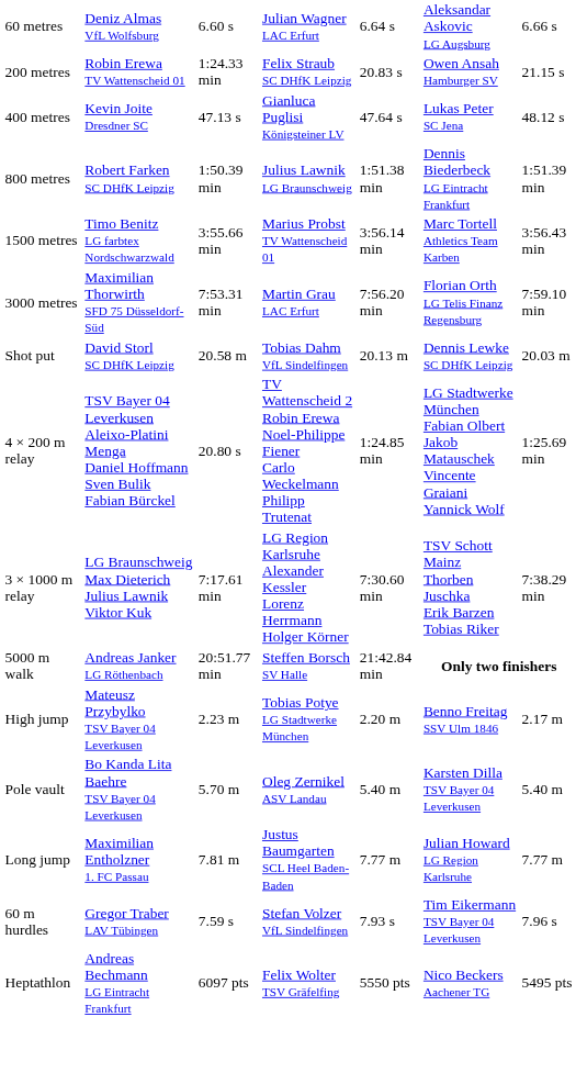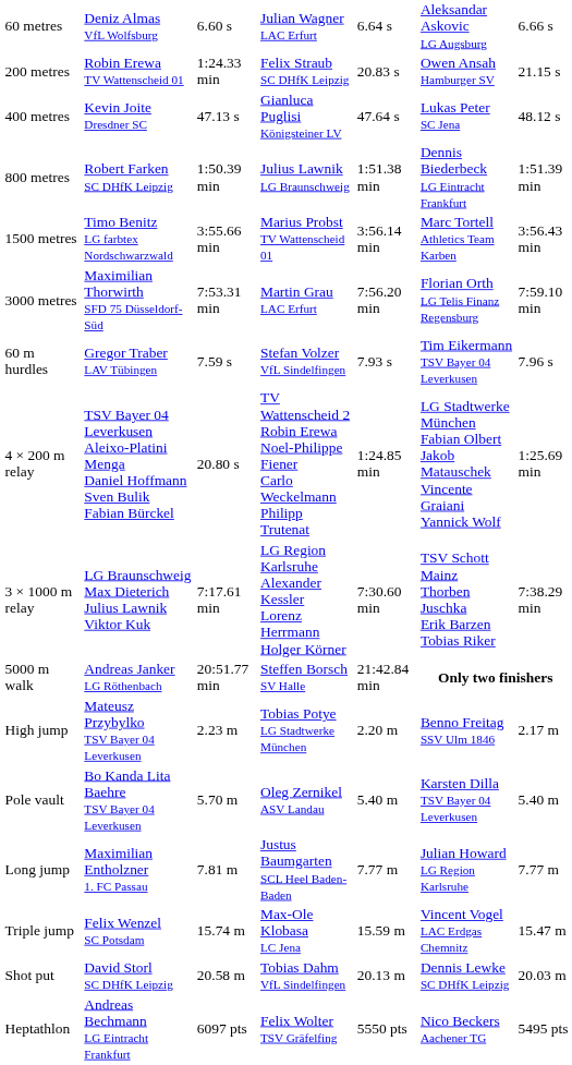rows swapped: 60 m hurdles <-> Shot put
+ row: Triple jump | Felix Wenzel SC Potsdam | 15.74 m | Max-Ole Klobasa LC Jena | 15.59 m | Vincent Vogel LAC Erdgas Chemnitz | 15.47 m
